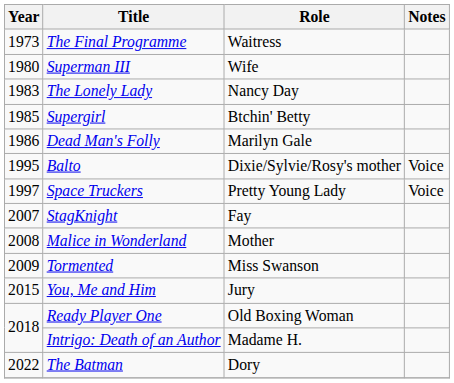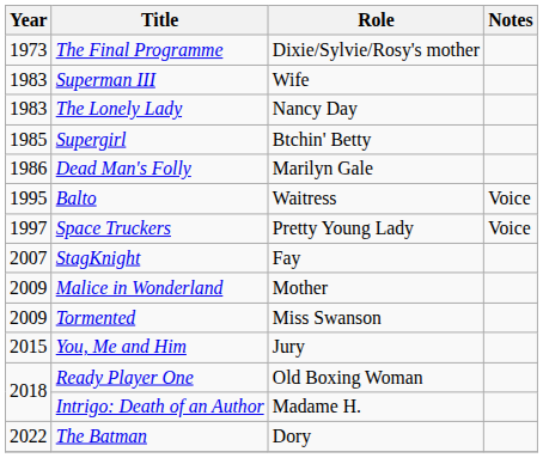The Final Programme | Role: Waitress -> Dixie/Sylvie/Rosy's mother
Superman III | Year: 1980 -> 1983
Balto | Role: Dixie/Sylvie/Rosy's mother -> Waitress
Malice in Wonderland | Year: 2008 -> 2009
